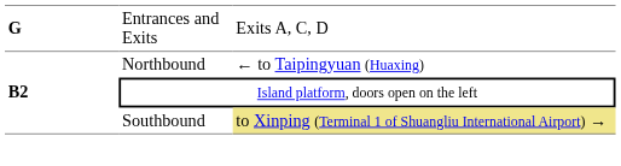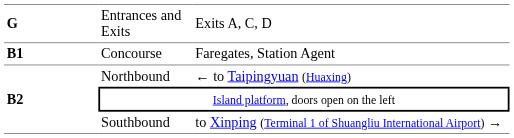+ row: B1 | Concourse | Faregates, Station Agent
Southbound | column 3: khaki background -> no background
